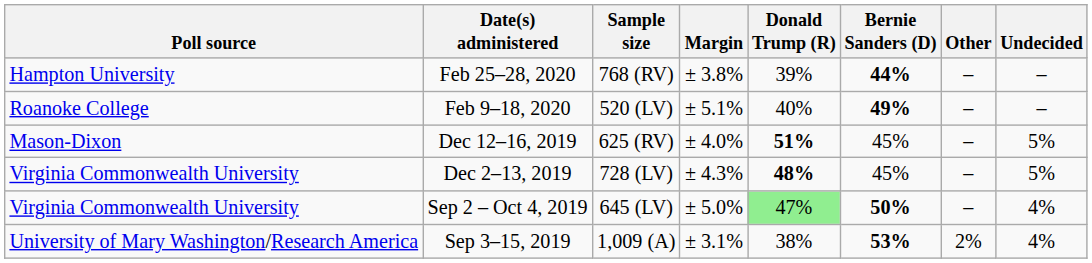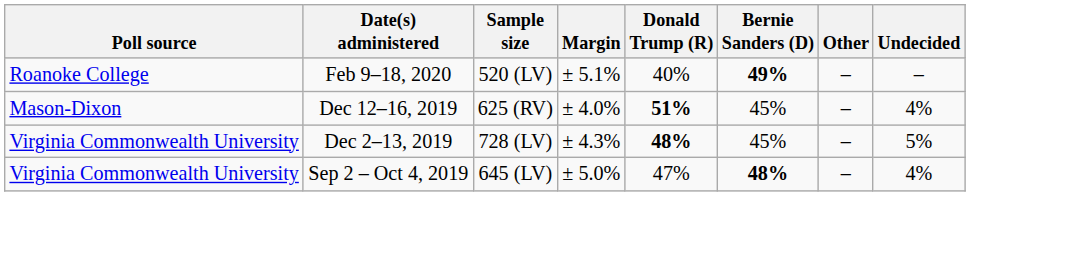- row: Hampton University | Feb 25–28, 2020 | 768 (RV) | ± 3.8% | 39% | 44% | – | –
Dec 12–16, 2019 | Undecided: 5% -> 4%
Sep 2 – Oct 4, 2019 | Donald Trump (R): lightgreen background -> no background
Sep 2 – Oct 4, 2019 | Bernie Sanders (D): 50% -> 48%
- row: University of Mary Washington/Research America | Sep 3–15, 2019 | 1,009 (A) | ± 3.1% | 38% | 53% | 2% | 4%
